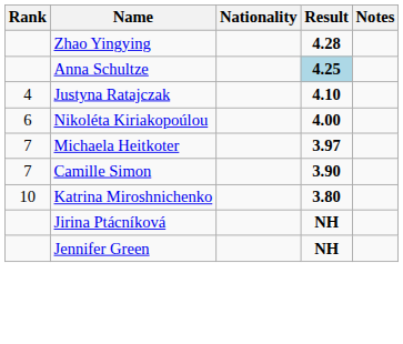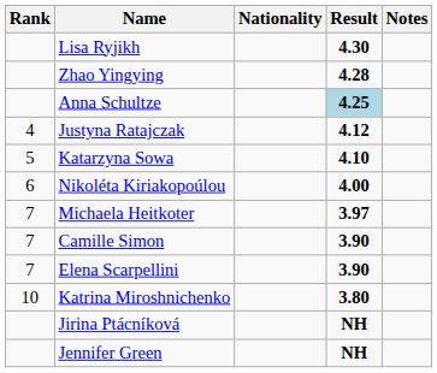+ row: Lisa Ryjikh | 4.30
Justyna Ratajczak | Result: 4.10 -> 4.12
+ row: 5 | Katarzyna Sowa | 4.10
+ row: 7 | Elena Scarpellini | 3.90
